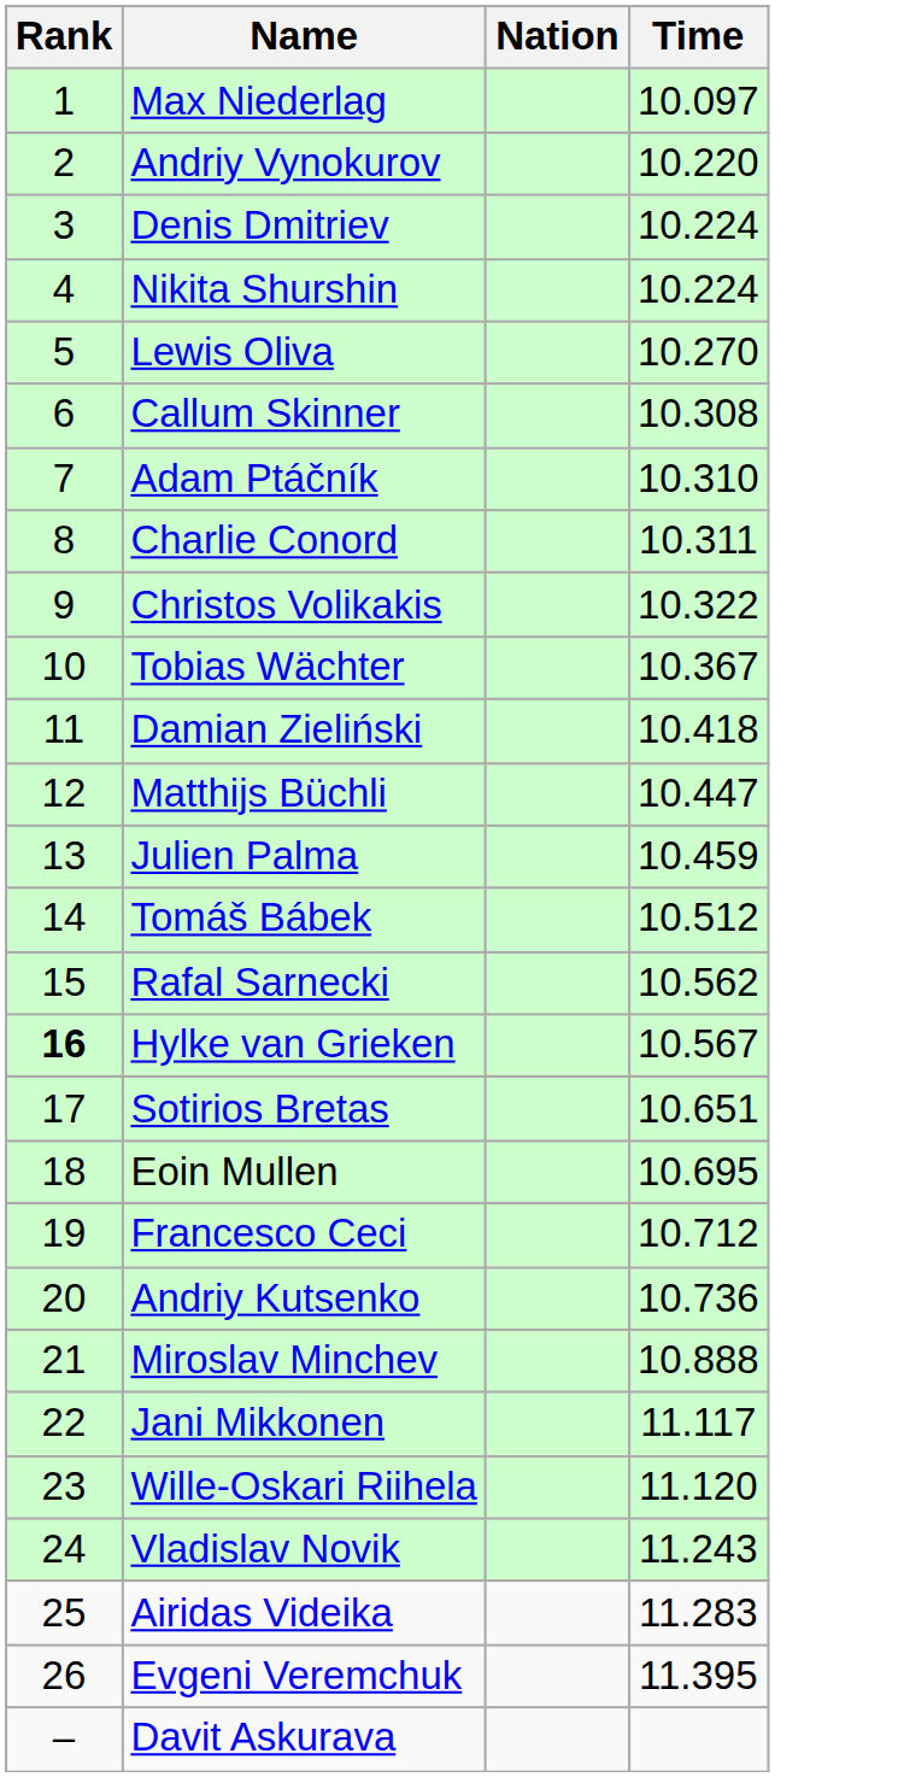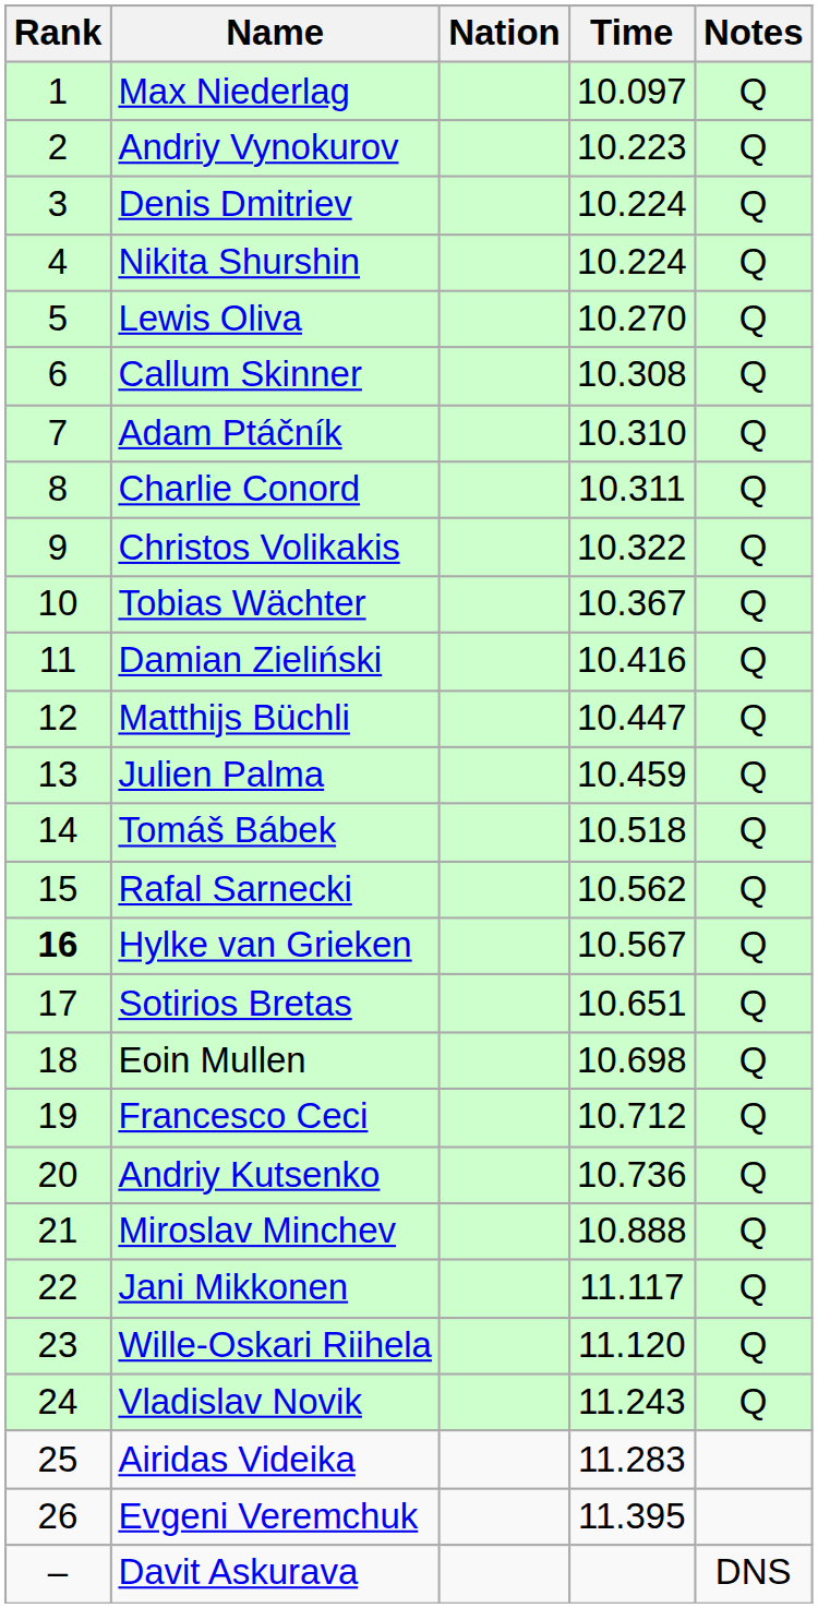+ column: Notes | Q | Q | Q | Q | Q | Q | Q | Q | Q | Q | Q | Q | Q | Q | Q | Q | Q | Q | Q | Q | Q | Q | Q | Q | DNS
Andriy Vynokurov | Time: 10.220 -> 10.223
Damian Zieliński | Time: 10.418 -> 10.416
Tomáš Bábek | Time: 10.512 -> 10.518
Eoin Mullen | Time: 10.695 -> 10.698
